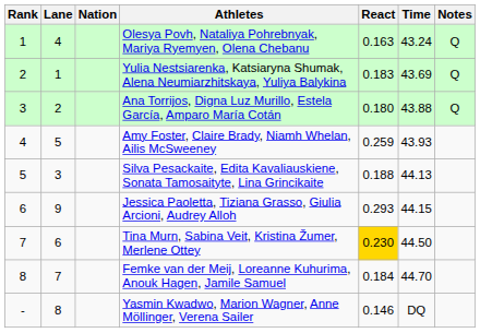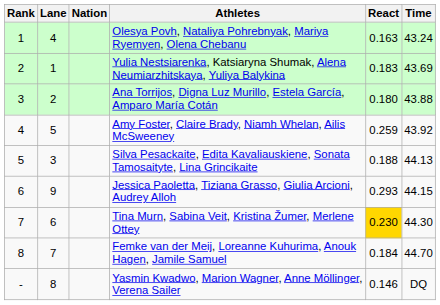- column: Notes | Q | Q | Q
Amy Foster, Claire Brady, Niamh Whelan, Ailis McSweeney | Time: 43.93 -> 43.92
Tina Murn, Sabina Veit, Kristina Žumer, Merlene Ottey | Time: 44.50 -> 44.30
